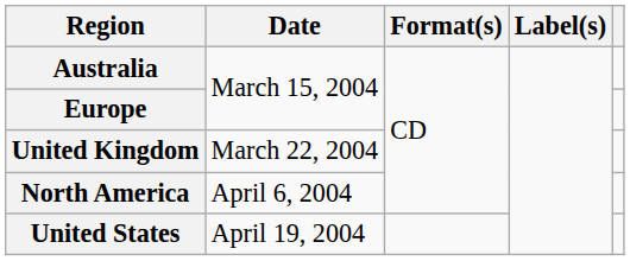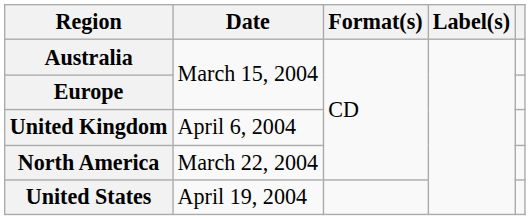United Kingdom | Date: March 22, 2004 -> April 6, 2004
North America | Date: April 6, 2004 -> March 22, 2004
